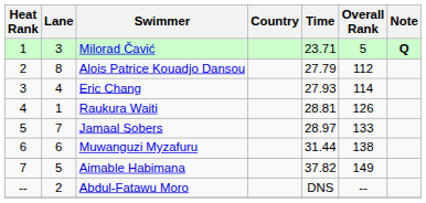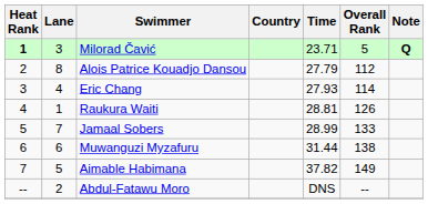Milorad Čavić | Heat Rank: normal -> bold
Jamaal Sobers | Time: 28.97 -> 28.99
